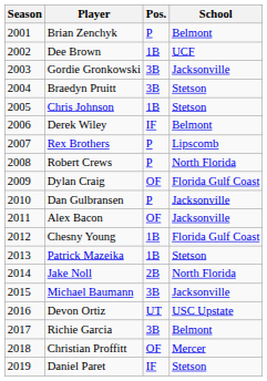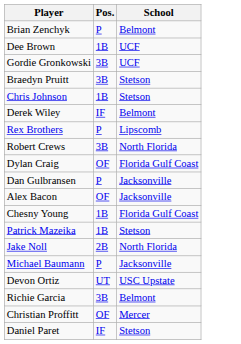- column: Season | 2001 | 2002 | 2003 | 2004 | 2005 | 2006 | 2007 | 2008 | 2009 | 2010 | 2011 | 2012 | 2013 | 2014 | 2015 | 2016 | 2017 | 2018 | 2019
Gordie Gronkowski | School: Jacksonville -> UCF
Robert Crews | Pos.: P -> 3B
Michael Baumann | Pos.: 3B -> P
